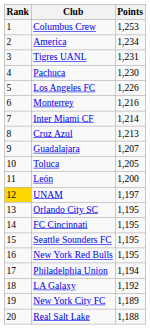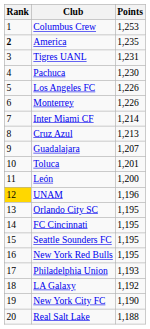America | Rank: normal -> bold
America | Points: 1,234 -> 1,235
Monterrey | Points: 1,216 -> 1,226
Toluca | Points: 1,205 -> 1,201
UNAM | Points: 1,197 -> 1,196
Philadelphia Union | Points: 1,194 -> 1,193
New York City FC | Points: 1,189 -> 1,190
